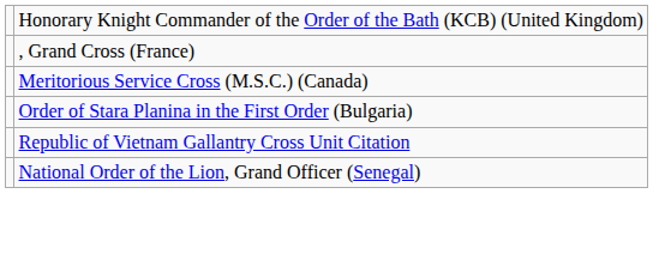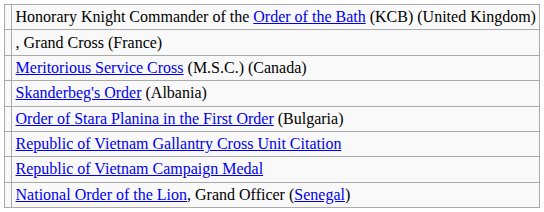+ row: Skanderbeg's Order (Albania)
+ row: Republic of Vietnam Campaign Medal
